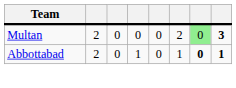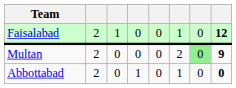+ row: Faisalabad | 2 | 1 | 0 | 0 | 1 | 0 | 12
Multan | column 8: 3 -> 9
Abbottabad | column 7: bold -> normal
Abbottabad | column 8: 1 -> 0
